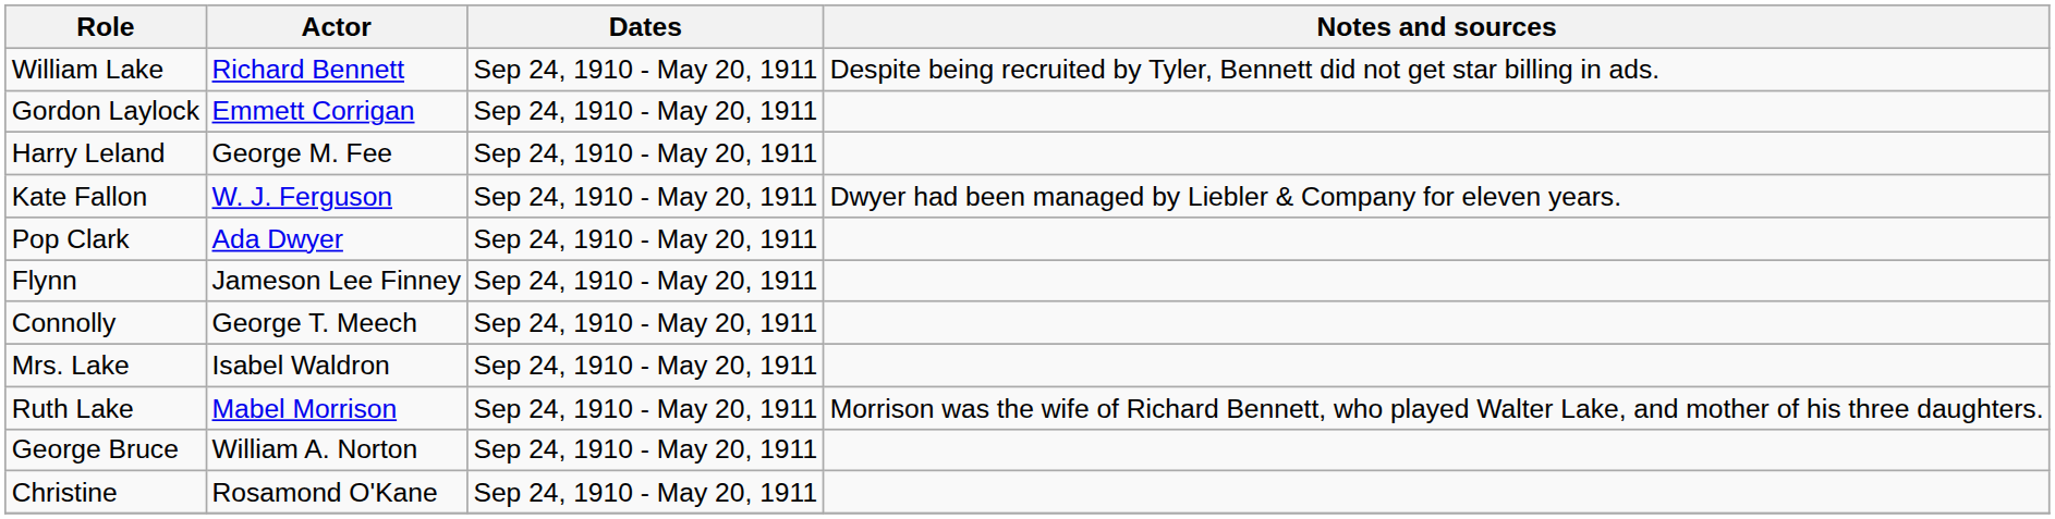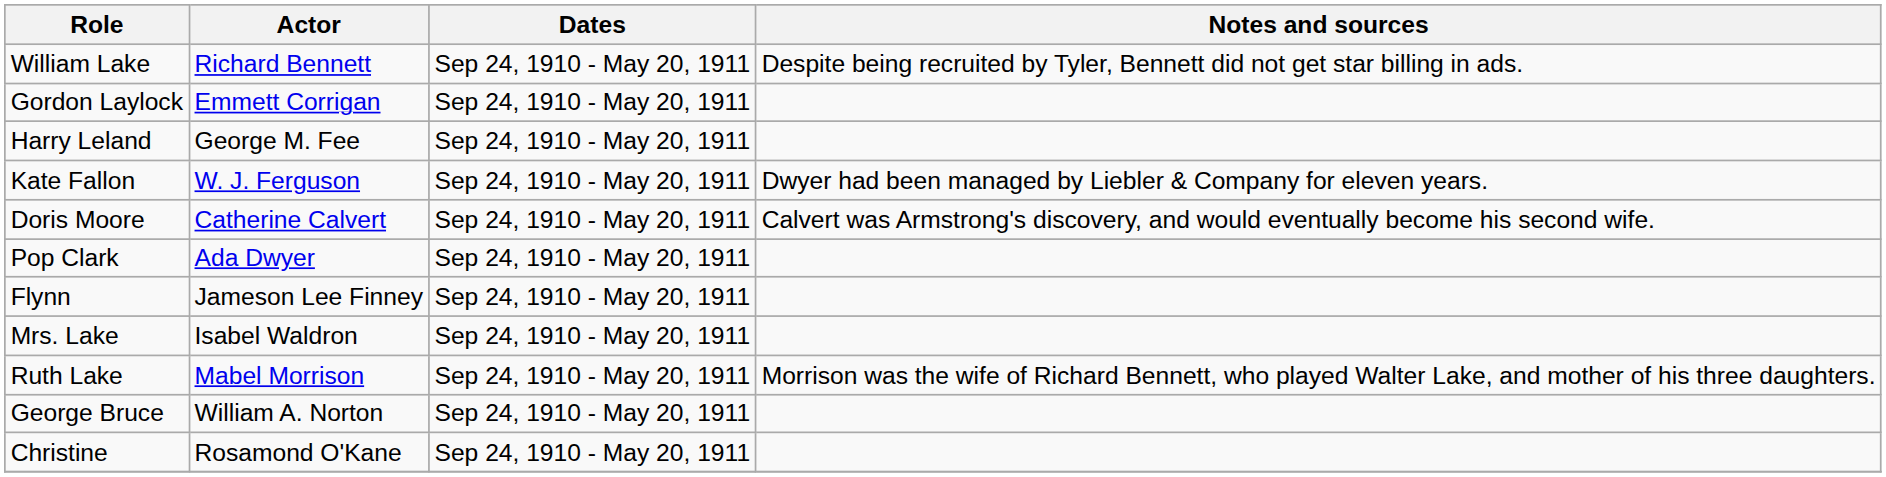+ row: Doris Moore | Catherine Calvert | Sep 24, 1910 - May 20, 1911 | Calvert was Armstrong's discovery, and would eventually become his second wife.
- row: Connolly | George T. Meech | Sep 24, 1910 - May 20, 1911
